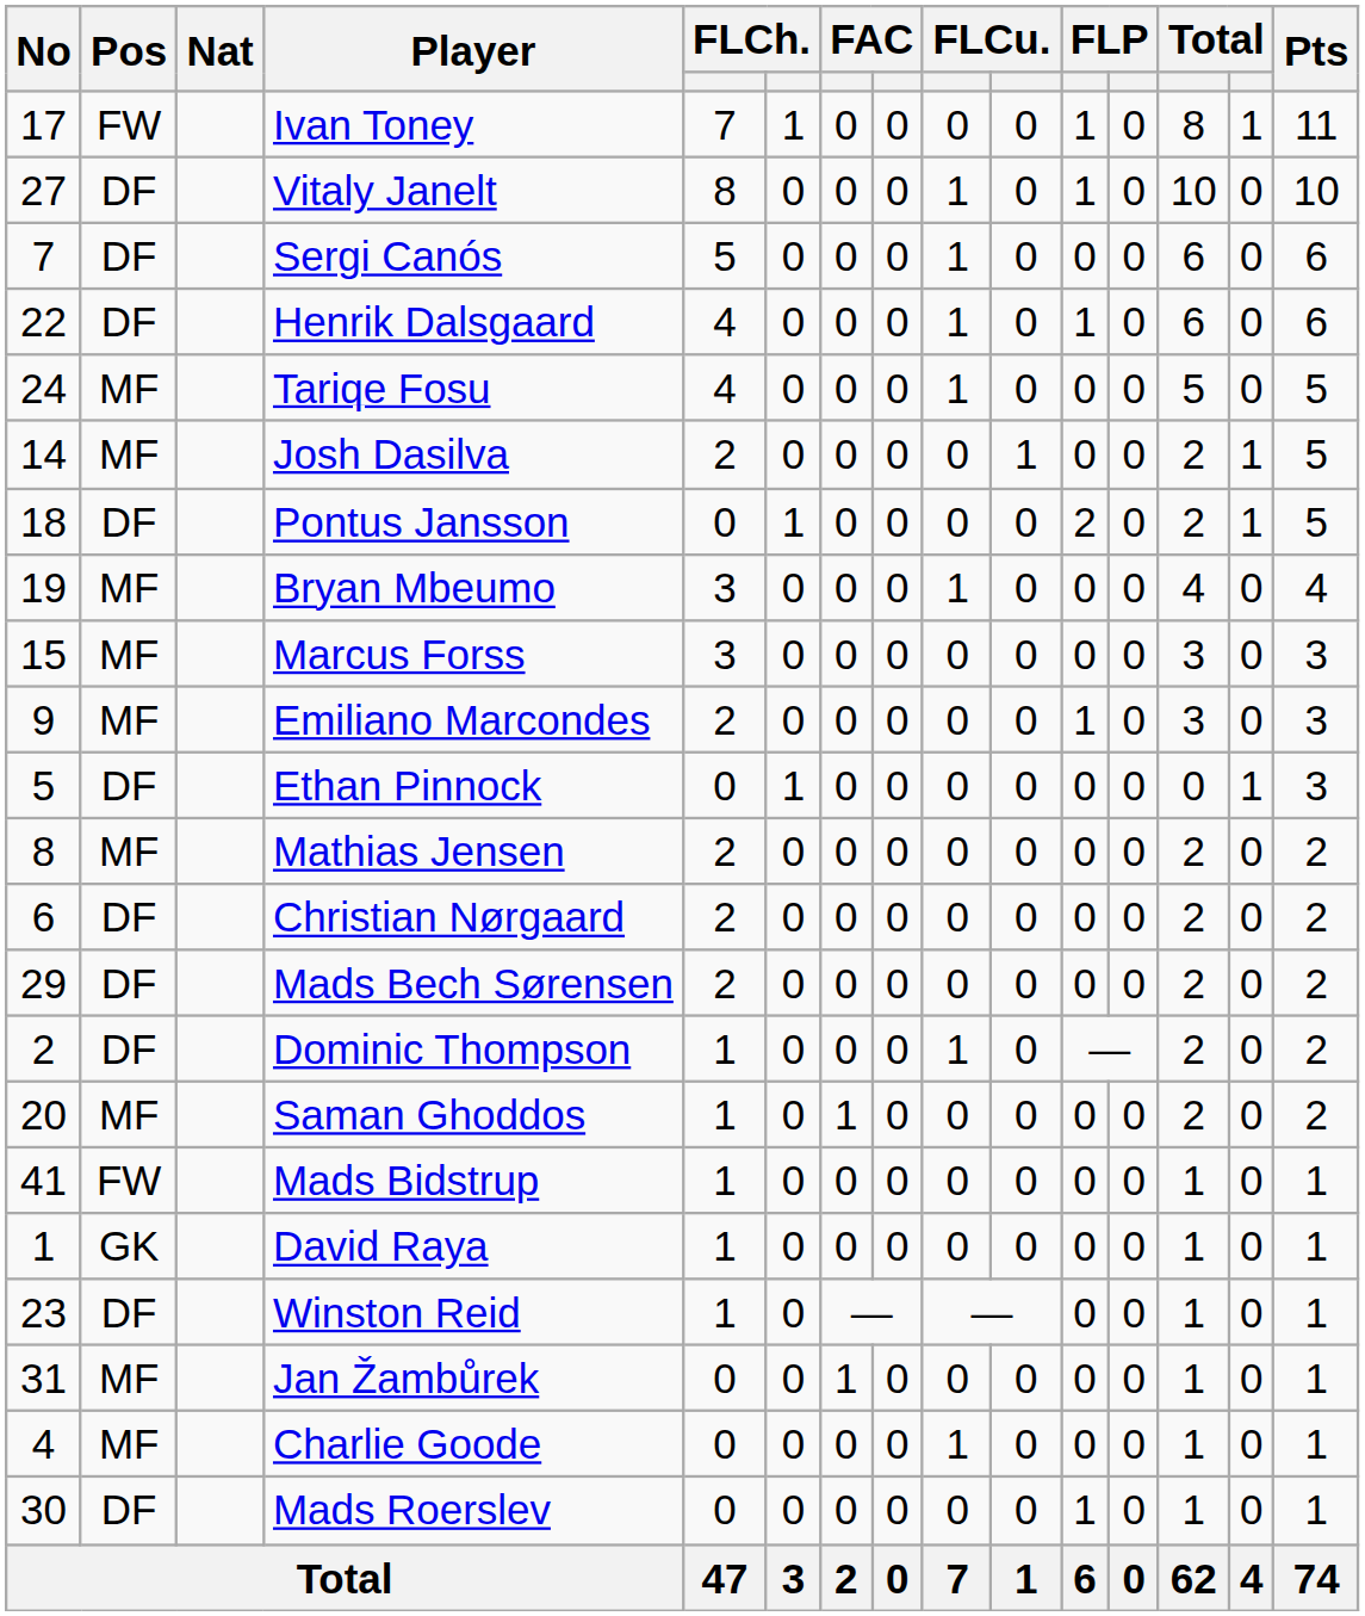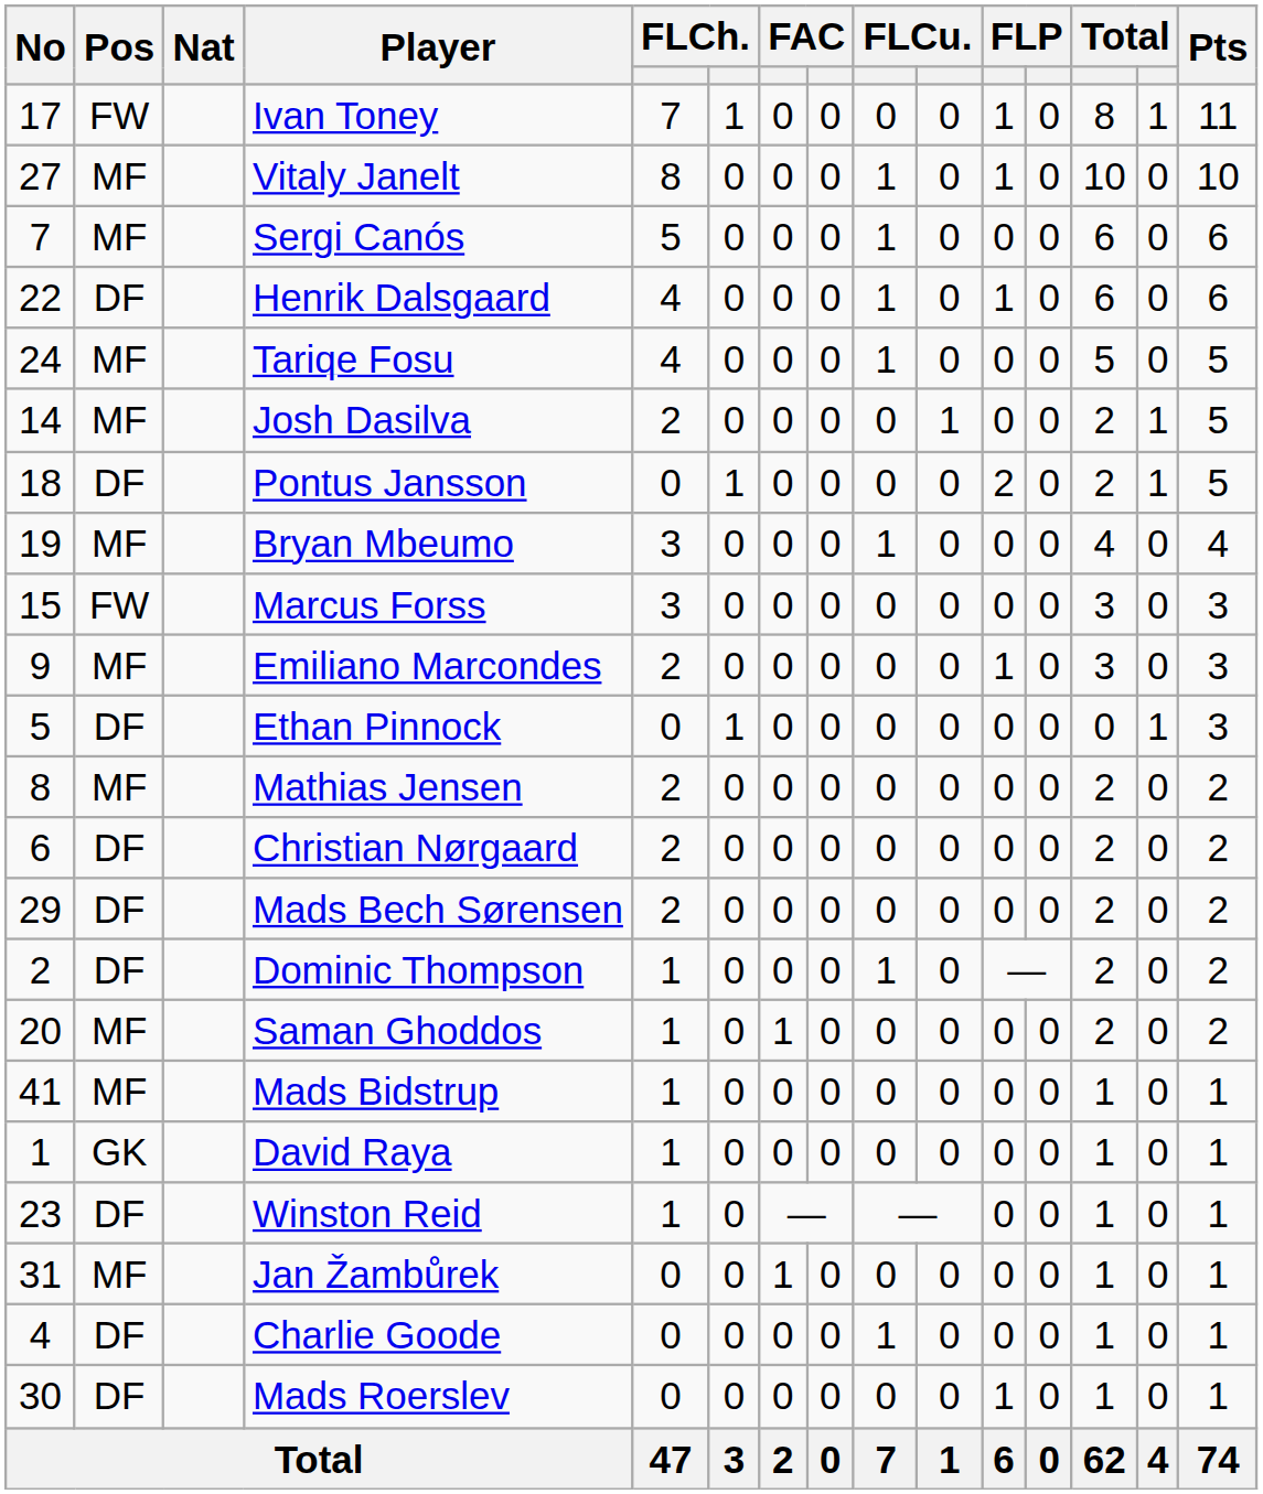Vitaly Janelt | Pos: DF -> MF
Sergi Canós | Pos: DF -> MF
Marcus Forss | Pos: MF -> FW
Mads Bidstrup | Pos: FW -> MF
Charlie Goode | Pos: MF -> DF
